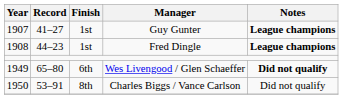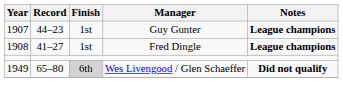Guy Gunter | Record: 41–27 -> 44–23
Fred Dingle | Record: 44–23 -> 41–27
Wes Livengood / Glen Schaeffer | Finish: no background -> lightgrey background
- row: 1950 | 53–91 | 8th | Charles Biggs / Vance Carlson | Did not qualify
